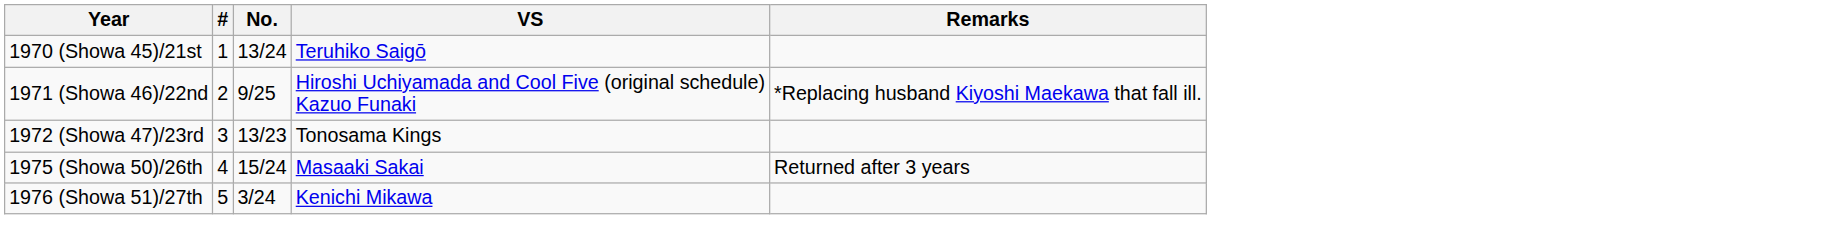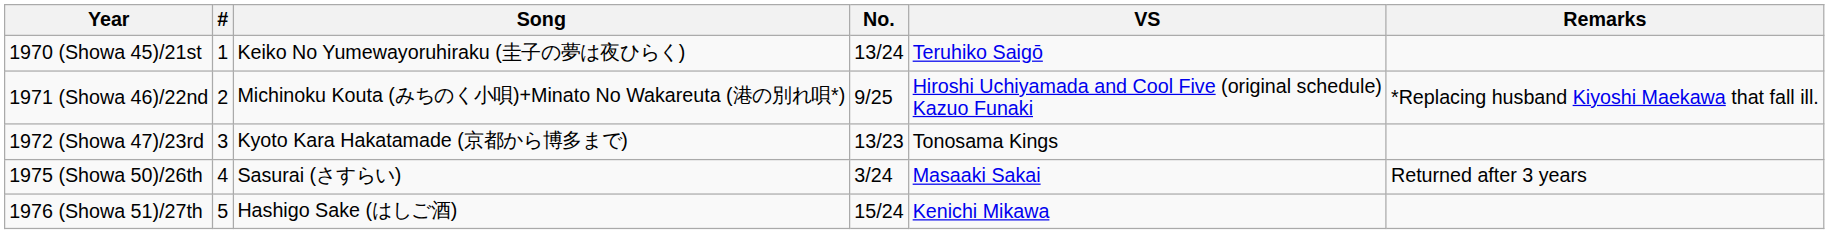+ column: Song | Keiko No Yumewayoruhiraku (圭子の夢は夜ひらく) | Michinoku Kouta (みちのく小唄)+Minato No Wakareuta (港の別れ唄*) | Kyoto Kara Hakatamade (京都から博多まで) | Sasurai (さすらい) | Hashigo Sake (はしご酒)
1975 (Showa 50)/26th | No.: 15/24 -> 3/24
1976 (Showa 51)/27th | No.: 3/24 -> 15/24
